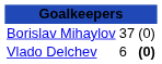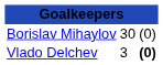Borislav Mihaylov | column 2: 37 -> 30
Vlado Delchev | column 2: 6 -> 3
